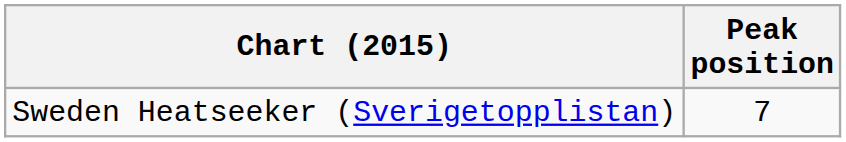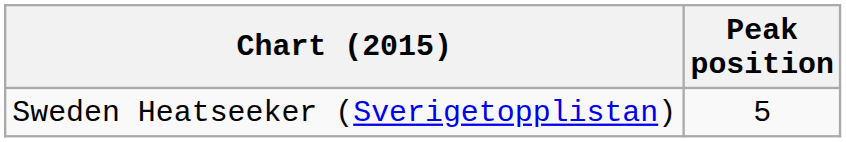Sweden Heatseeker (Sverigetopplistan) | Peak position: 7 -> 5
